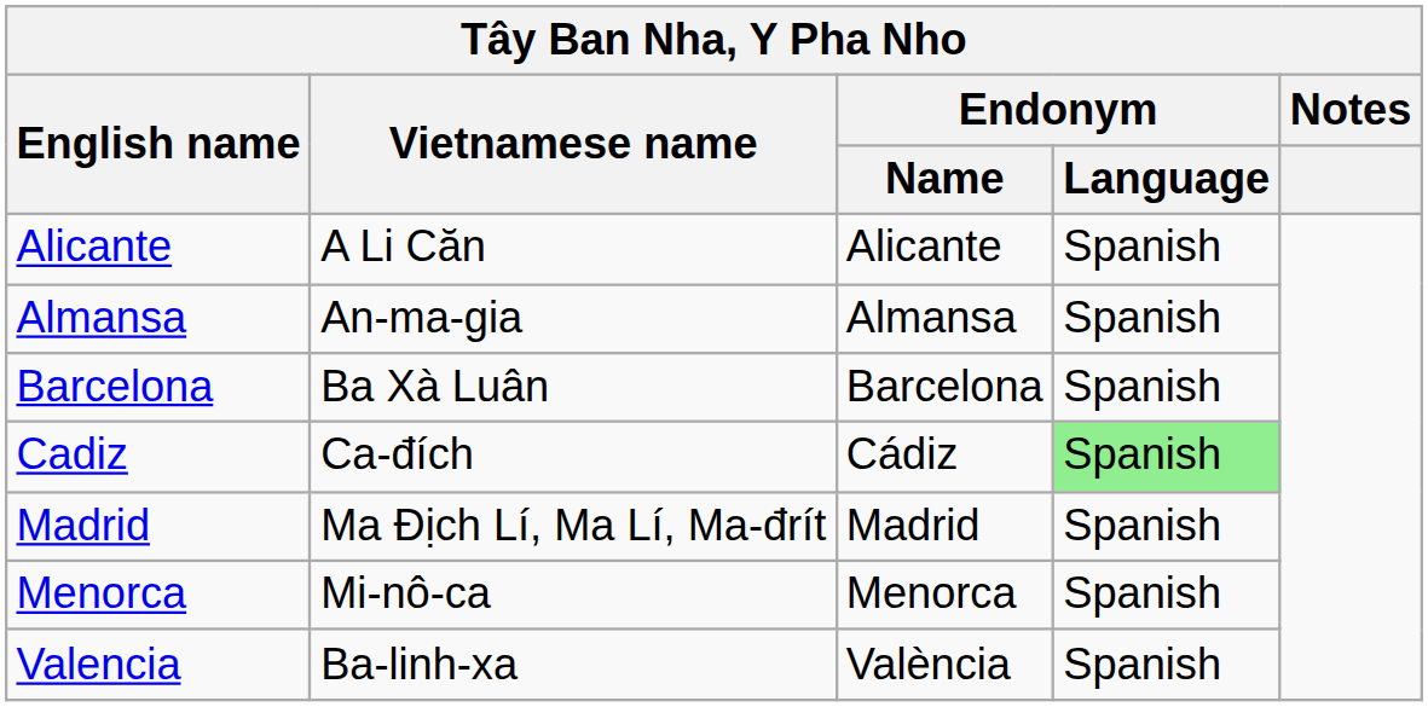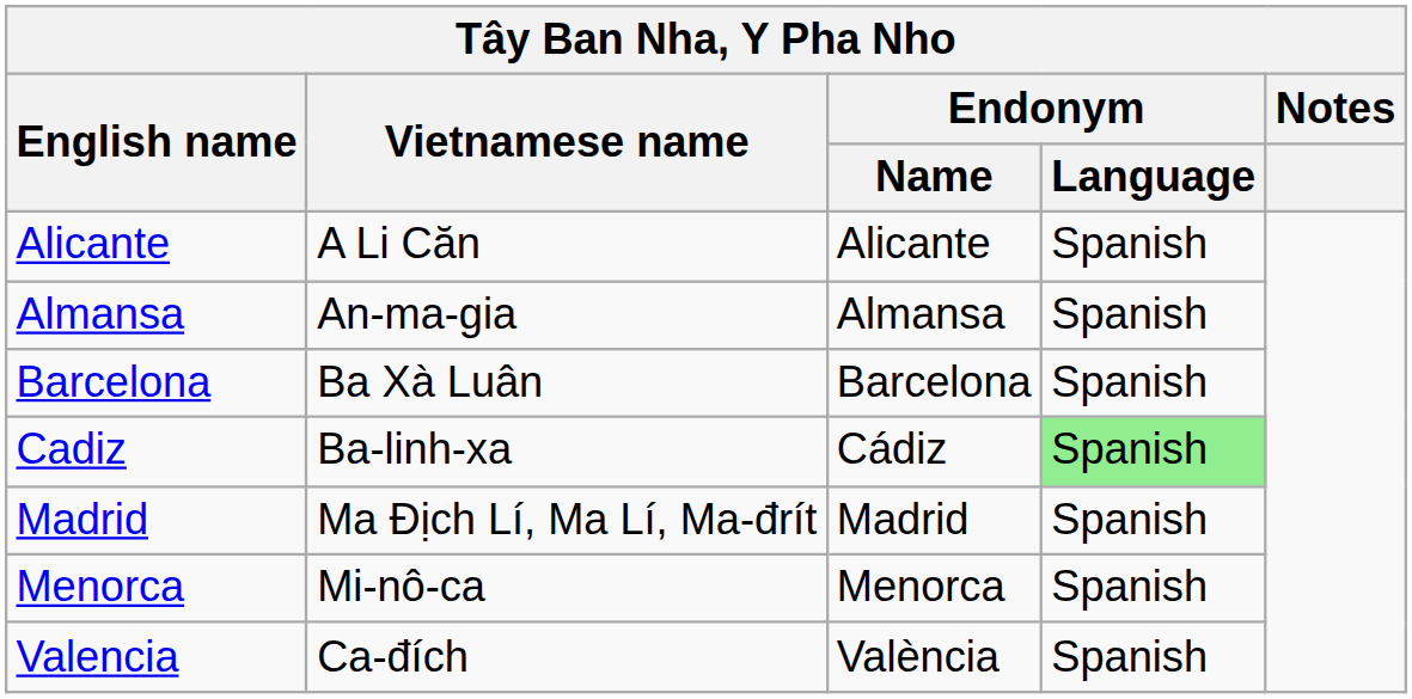Cadiz | Vietnamese name: Ca-đích -> Ba-linh-xa
Valencia | Vietnamese name: Ba-linh-xa -> Ca-đích
